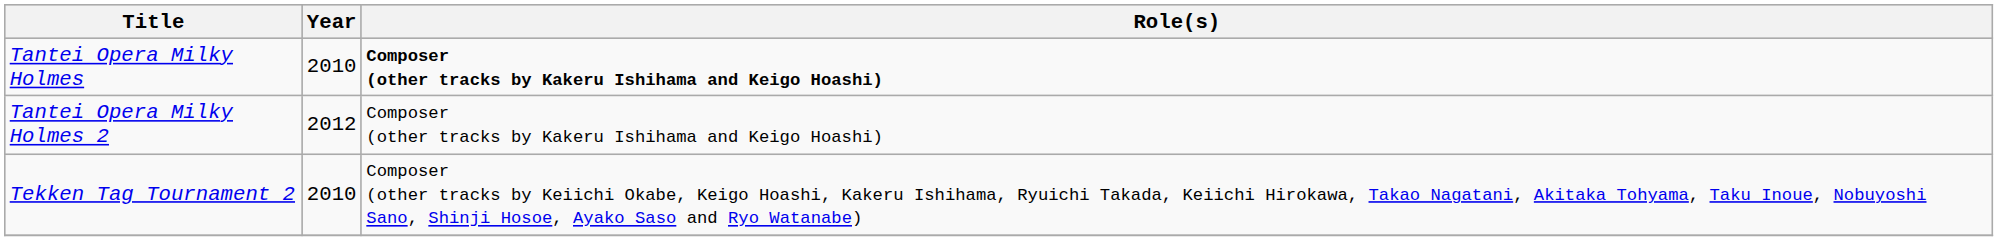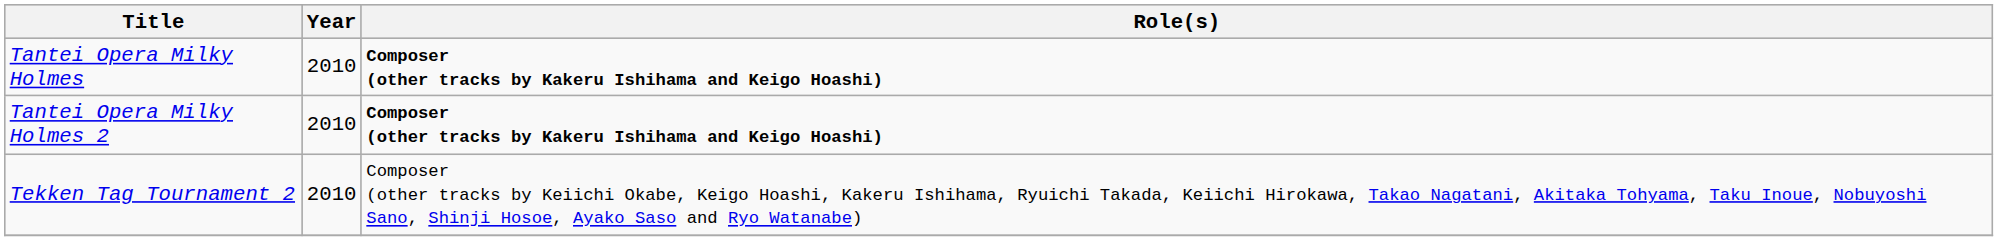Tantei Opera Milky Holmes 2 | Year: 2012 -> 2010
Tantei Opera Milky Holmes 2 | Role(s): normal -> bold
